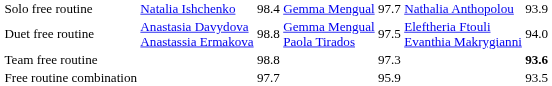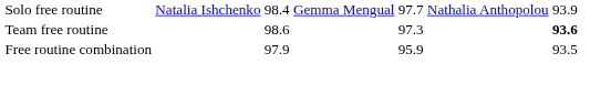- row: Duet free routine | Anastasia Davydova Anastassia Ermakova | 98.8 | Gemma Mengual Paola Tirados | 97.5 | Eleftheria Ftouli Evanthia Makrygianni | 94.0
Team free routine | column 3: 98.8 -> 98.6
Free routine combination | column 3: 97.7 -> 97.9
